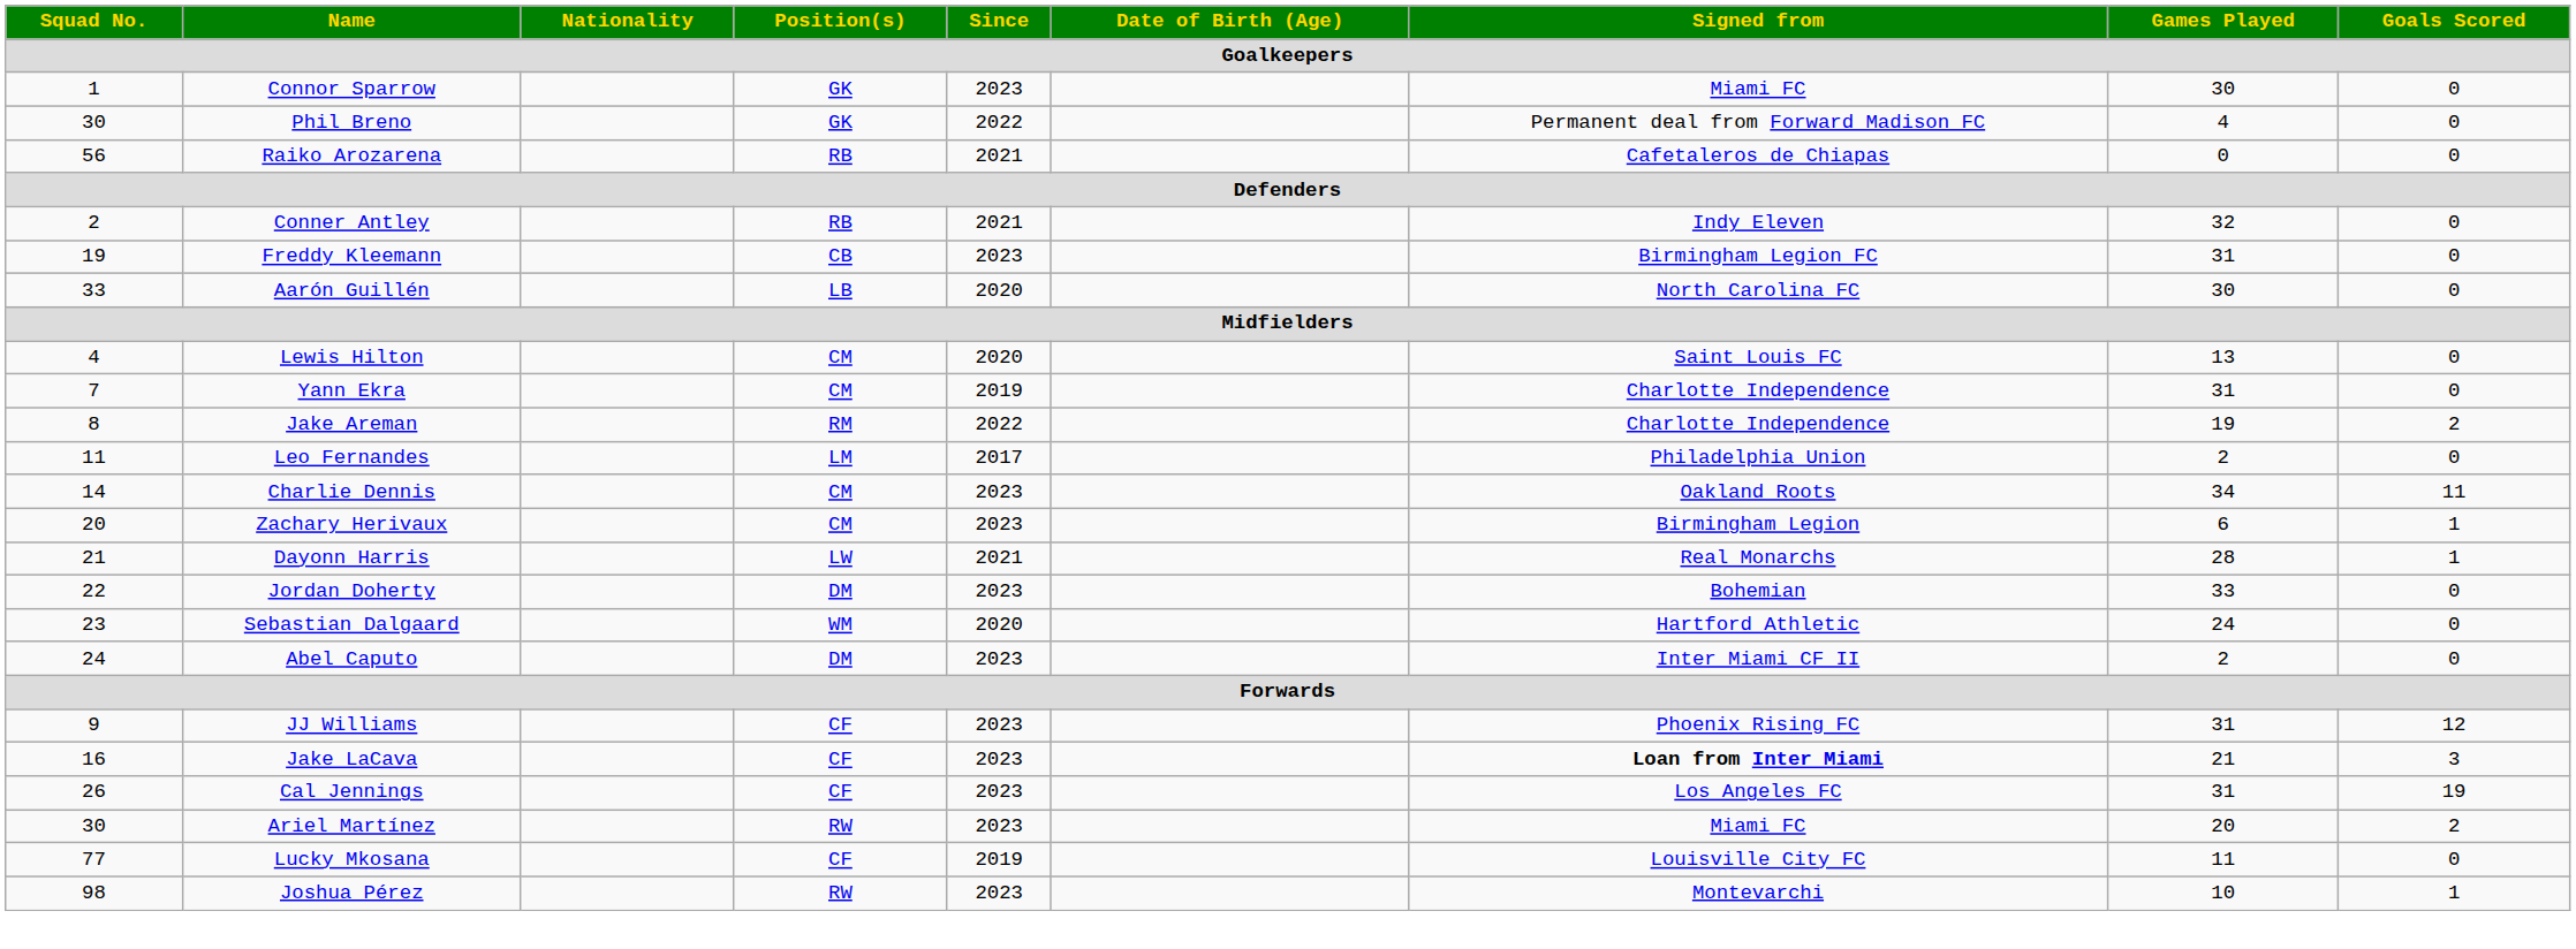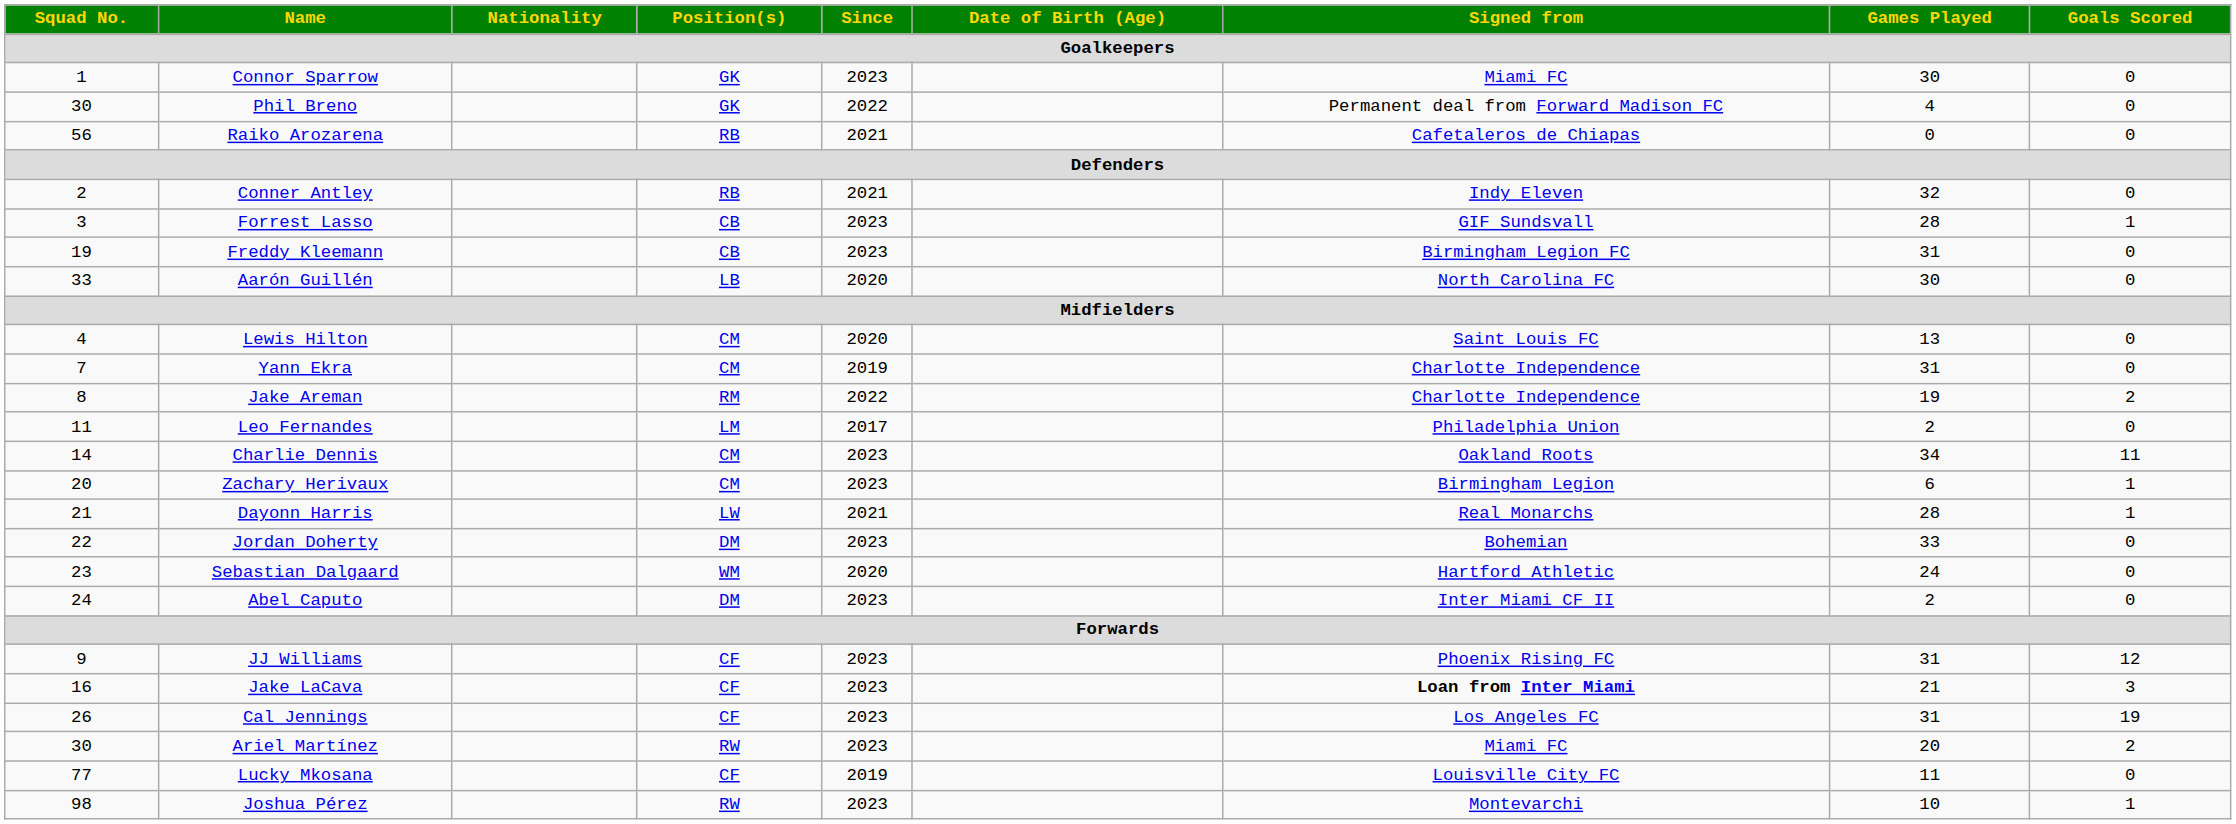+ row: 3 | Forrest Lasso | CB | 2023 | GIF Sundsvall | 28 | 1
